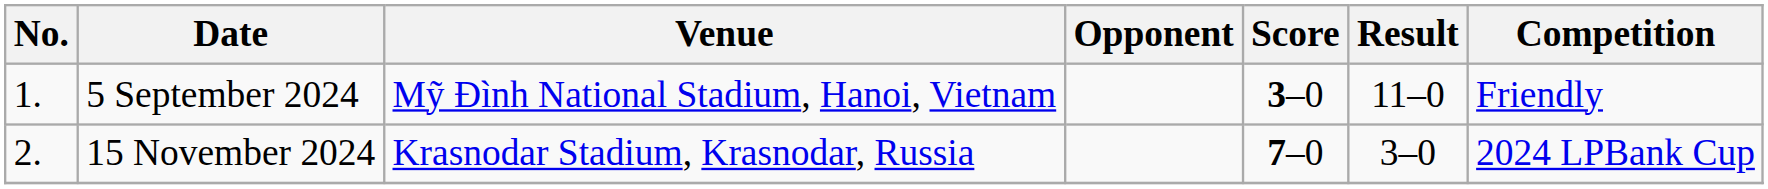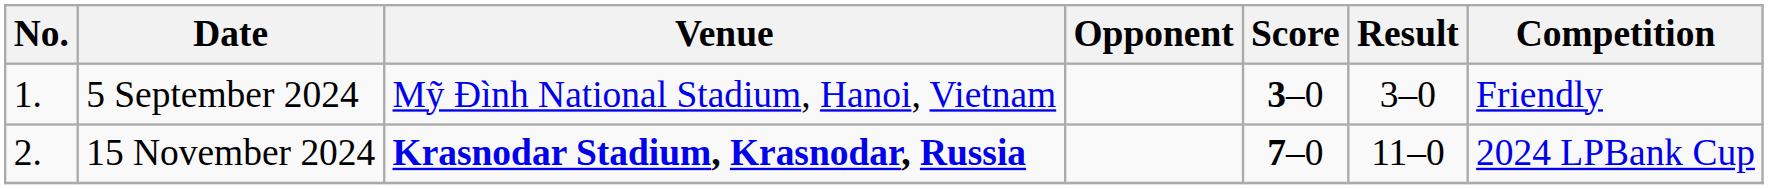5 September 2024 | Result: 11–0 -> 3–0
15 November 2024 | Venue: normal -> bold
15 November 2024 | Result: 3–0 -> 11–0
